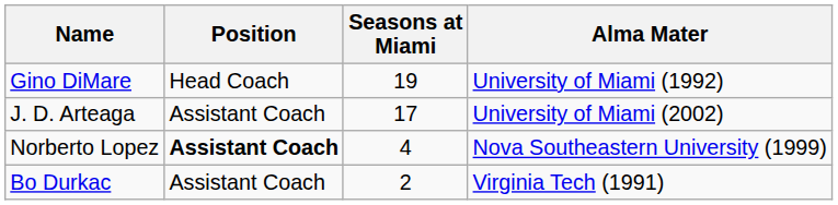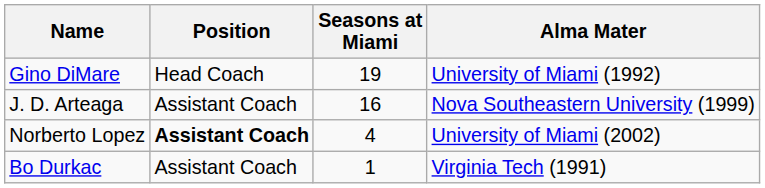J. D. Arteaga | Seasons at Miami: 17 -> 16
J. D. Arteaga | Alma Mater: University of Miami (2002) -> Nova Southeastern University (1999)
Norberto Lopez | Alma Mater: Nova Southeastern University (1999) -> University of Miami (2002)
Bo Durkac | Seasons at Miami: 2 -> 1
